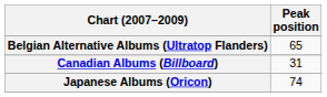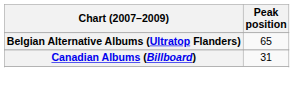- row: Japanese Albums (Oricon) | 74
